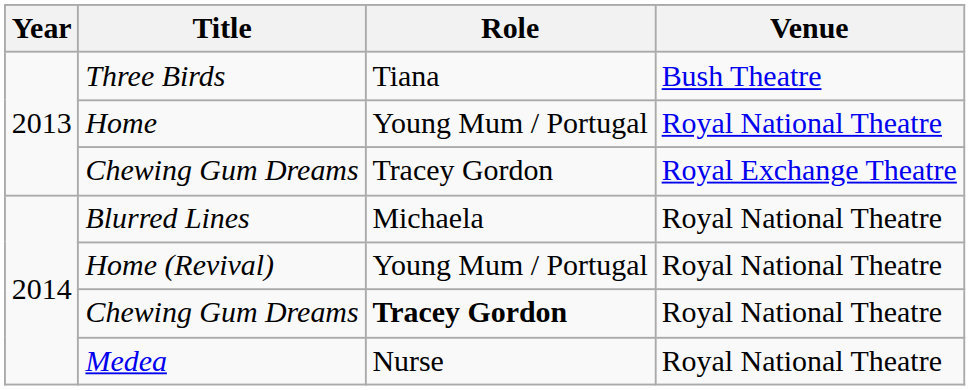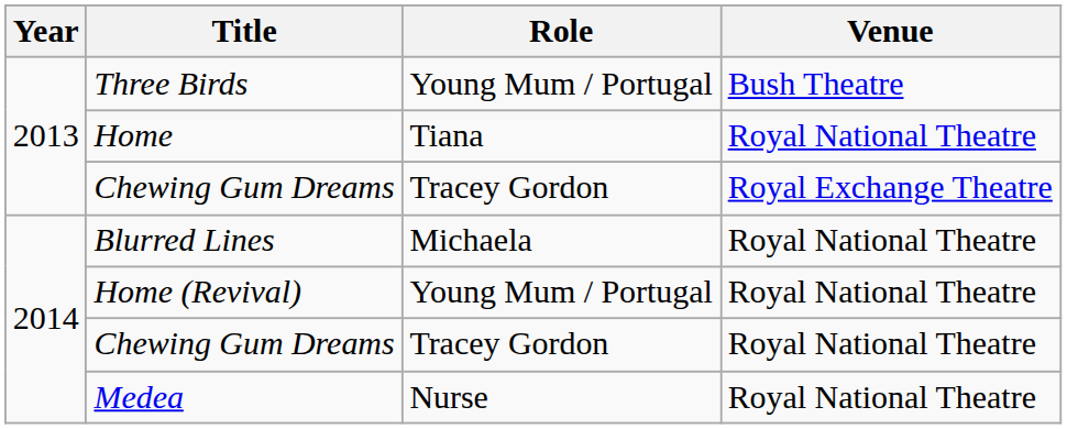Three Birds | Role: Tiana -> Young Mum / Portugal
Home | Role: Young Mum / Portugal -> Tiana
Chewing Gum Dreams / Royal National Theatre | Role: bold -> normal
